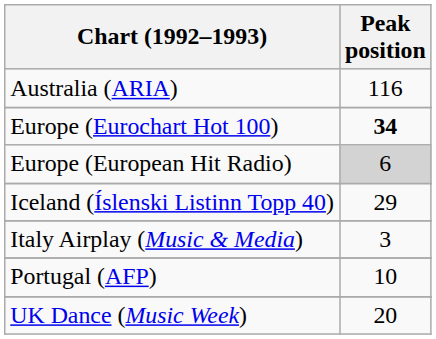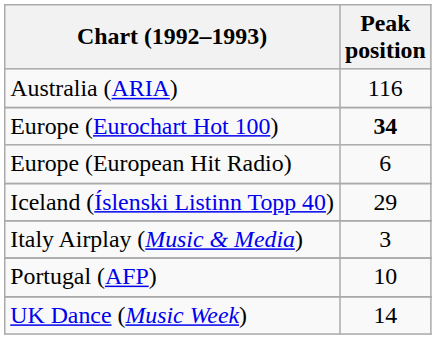Europe (European Hit Radio) | Peak position: lightgrey background -> no background
UK Dance (Music Week) | Peak position: 20 -> 14
